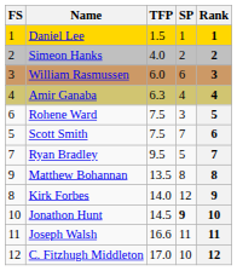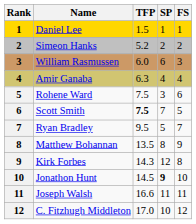columns swapped: Rank <-> FS
Simeon Hanks | TFP: 4.0 -> 5.2
Scott Smith | TFP: normal -> bold
Kirk Forbes | TFP: 14.0 -> 14.3
